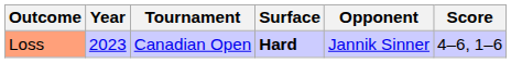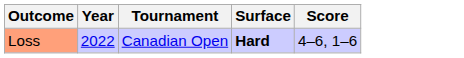- column: Opponent | Jannik Sinner
Loss | Year: 2023 -> 2022
